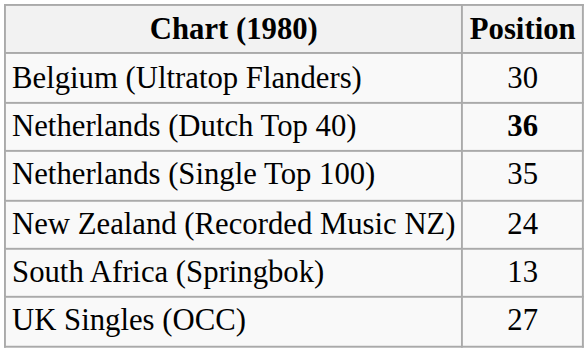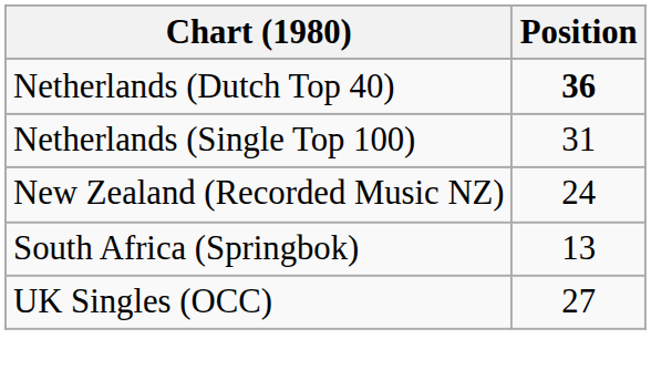- row: Belgium (Ultratop Flanders) | 30
Netherlands (Single Top 100) | Position: 35 -> 31
